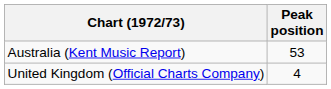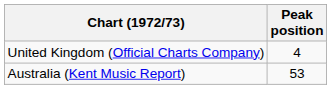rows swapped: Australia (Kent Music Report) <-> United Kingdom (Official Charts Company)
